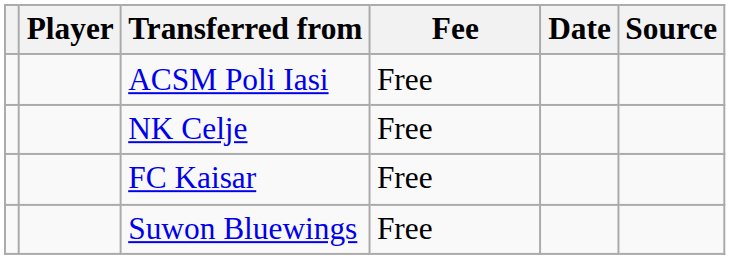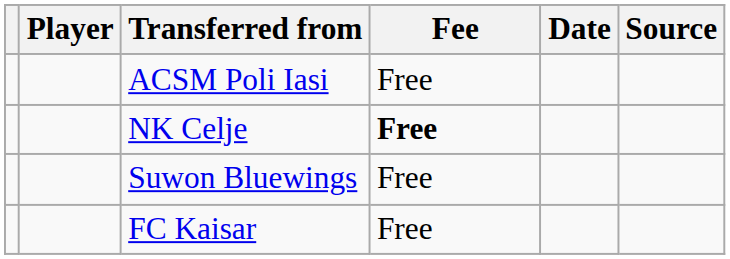NK Celje | Fee: normal -> bold
rows swapped: FC Kaisar <-> Suwon Bluewings
